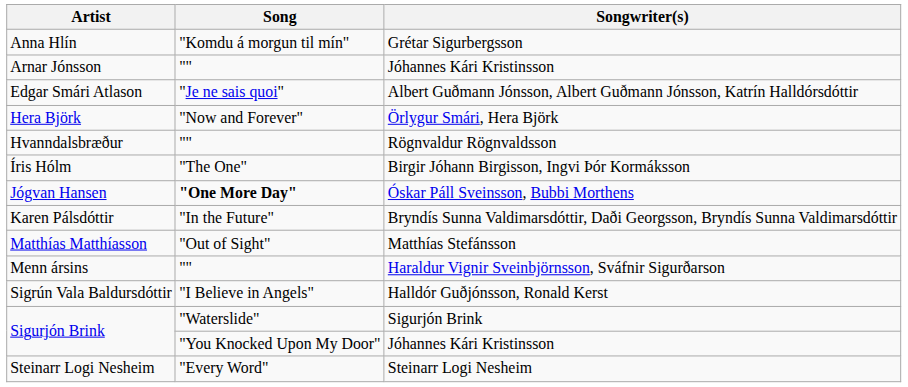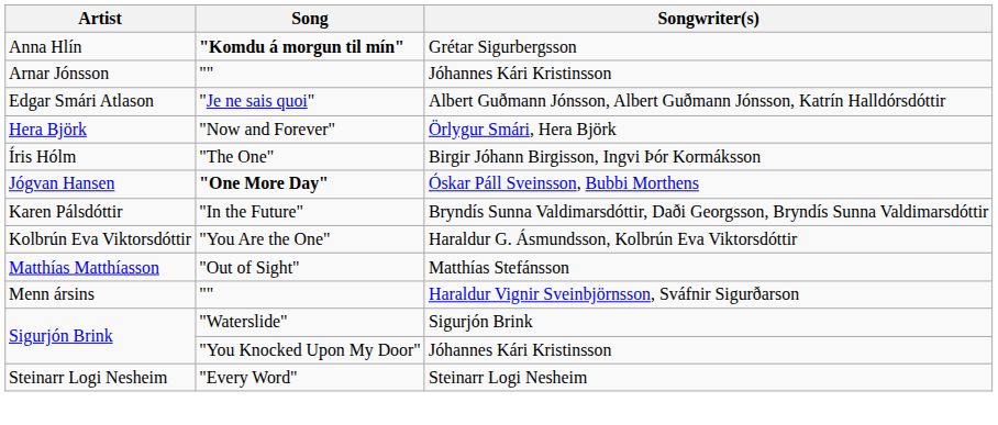Anna Hlín | Song: normal -> bold
- row: Hvanndalsbræður | "" | Rögnvaldur Rögnvaldsson
+ row: Kolbrún Eva Viktorsdóttir | "You Are the One" | Haraldur G. Ásmundsson, Kolbrún Eva Viktorsdóttir
- row: Sigrún Vala Baldursdóttir | "I Believe in Angels" | Halldór Guðjónsson, Ronald Kerst
